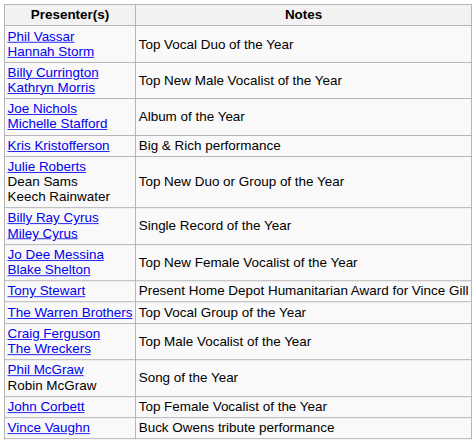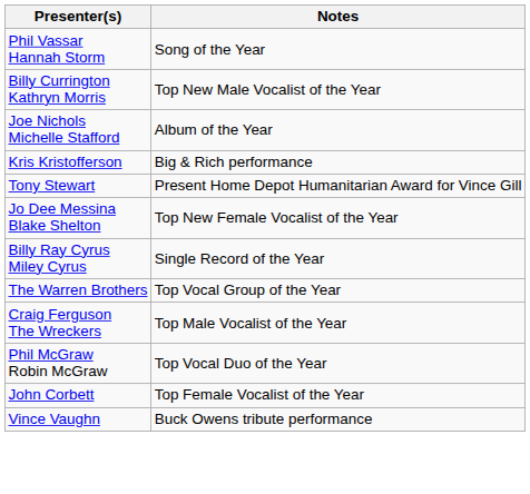Phil Vassar Hannah Storm | Notes: Top Vocal Duo of the Year -> Song of the Year
- row: Julie Roberts Dean Sams Keech Rainwater | Top New Duo or Group of the Year
rows swapped: Billy Ray Cyrus Miley Cyrus <-> Tony Stewart
Phil McGraw Robin McGraw | Notes: Song of the Year -> Top Vocal Duo of the Year
